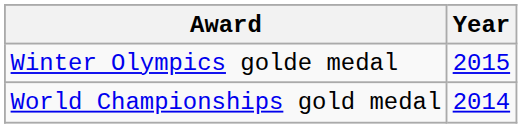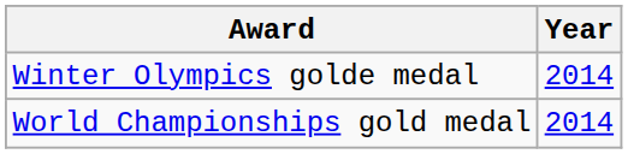Winter Olympics golde medal | Year: 2015 -> 2014
